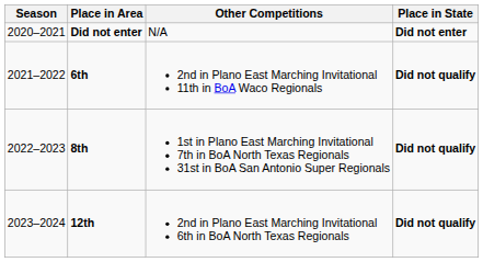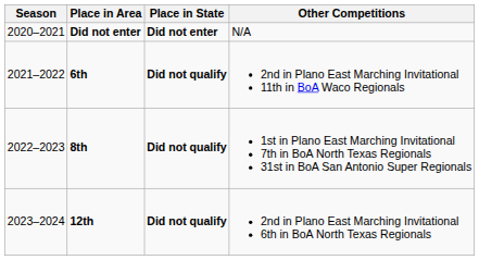columns swapped: Place in State <-> Other Competitions
